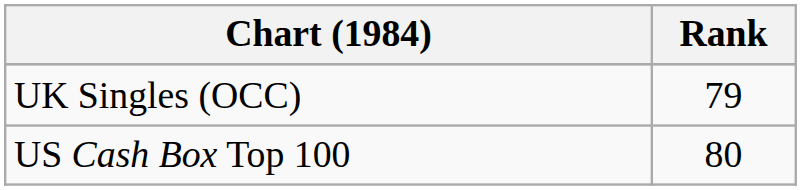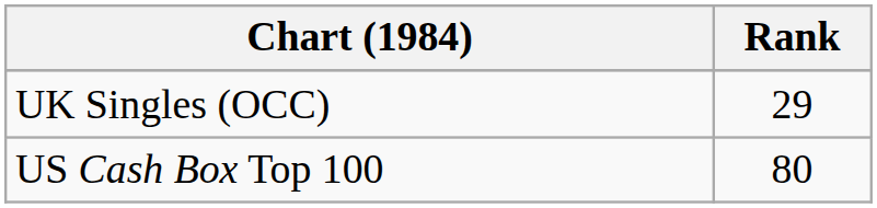UK Singles (OCC) | Rank: 79 -> 29
